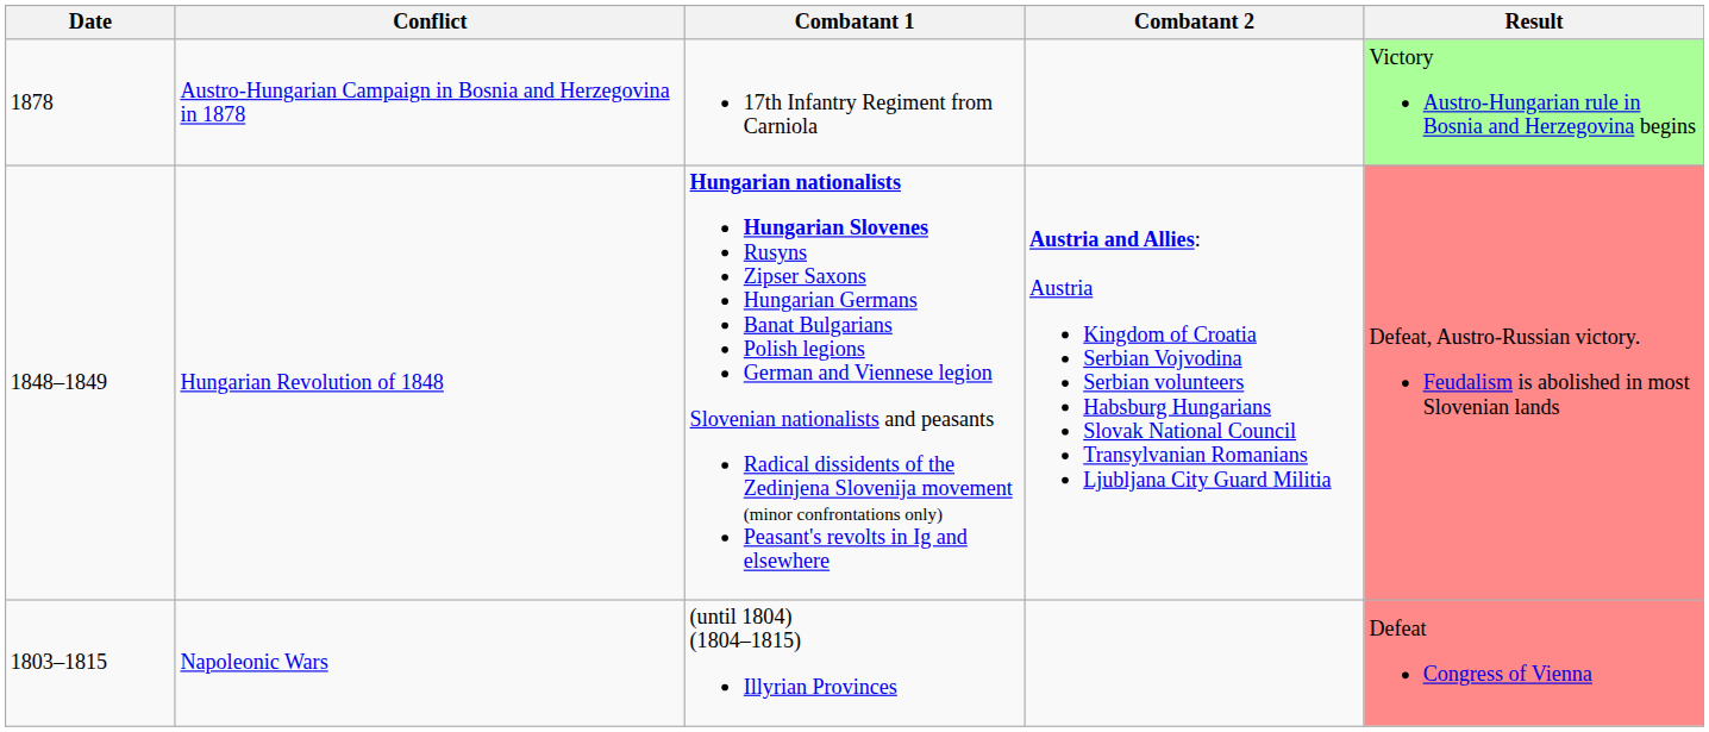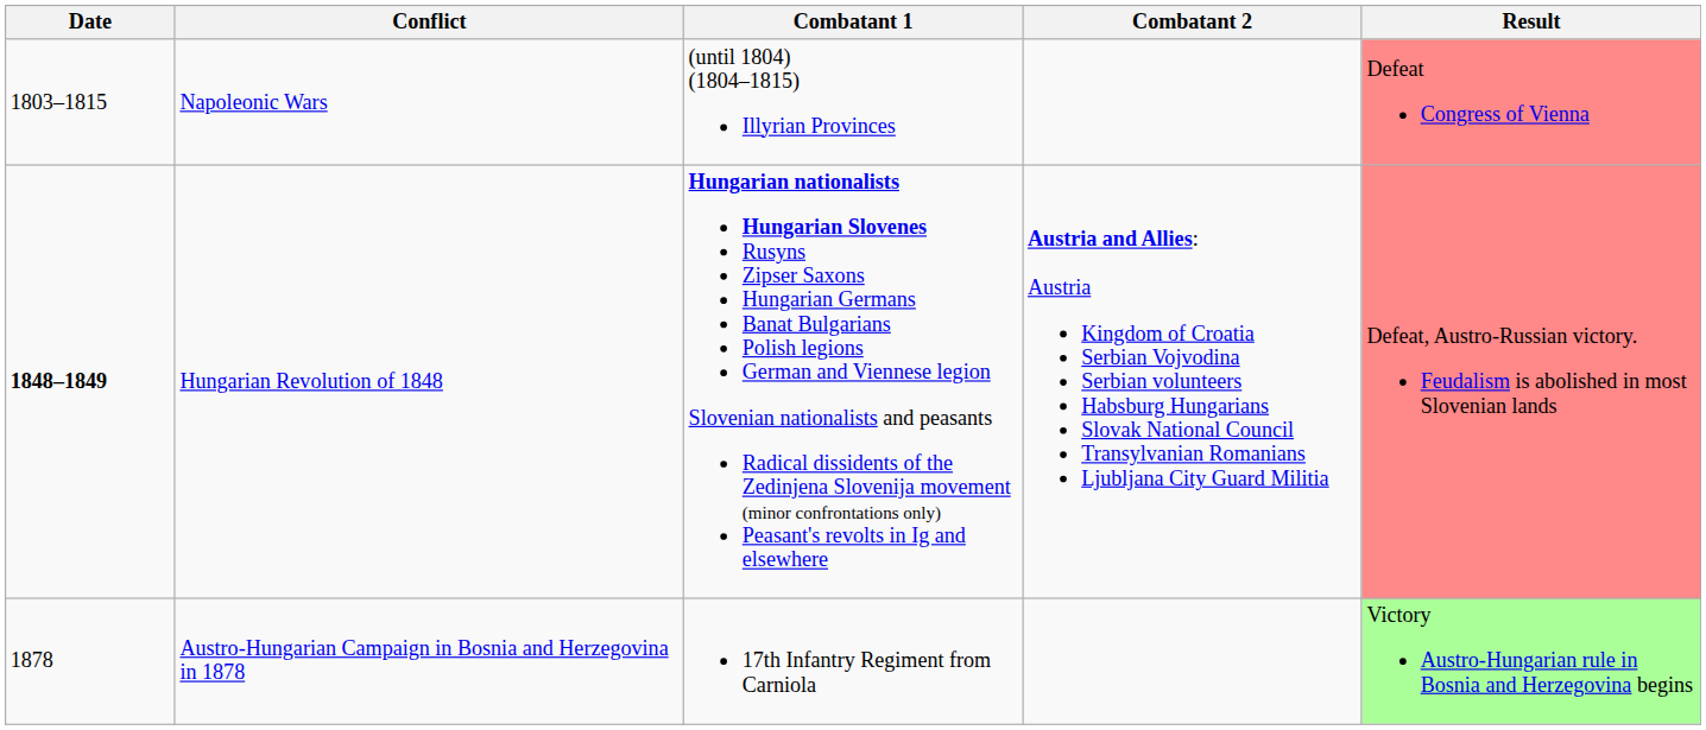rows swapped: Napoleonic Wars <-> Austro-Hungarian Campaign in Bosnia and Herzegovina in 1878
Hungarian Revolution of 1848 | Date: normal -> bold
